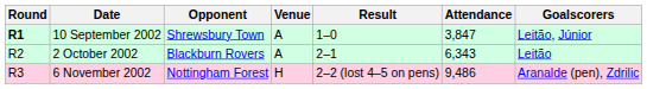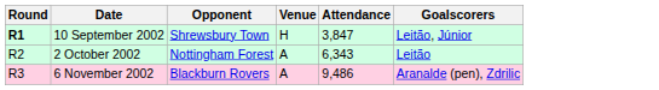- column: Result | 1–0 | 2–1 | 2–2 (lost 4–5 on pens)
10 September 2002 | Venue: A -> H
2 October 2002 | Opponent: Blackburn Rovers -> Nottingham Forest
6 November 2002 | Opponent: Nottingham Forest -> Blackburn Rovers
6 November 2002 | Venue: H -> A
